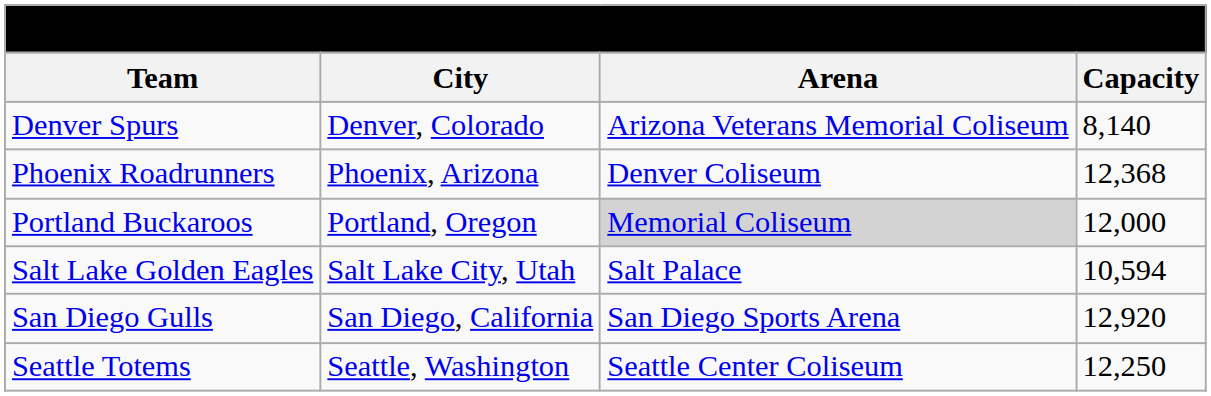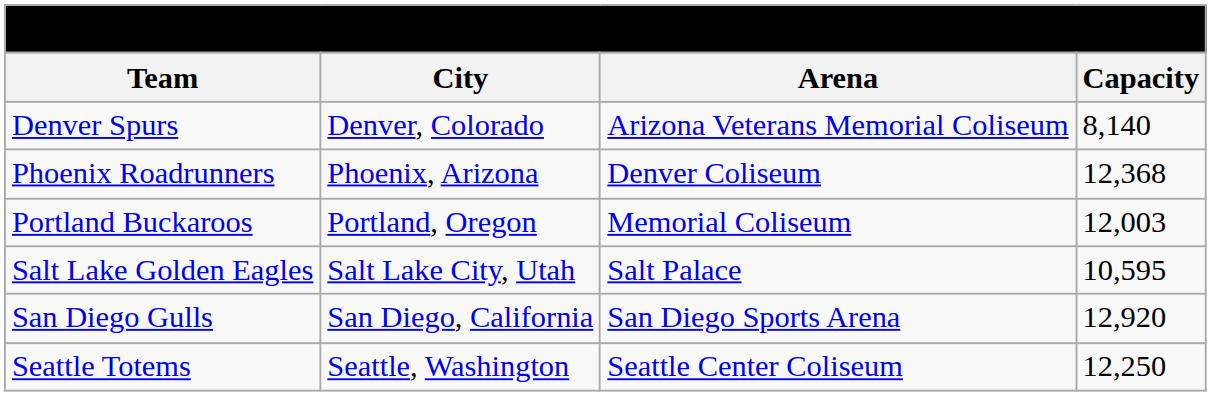Portland Buckaroos | Arena: lightgrey background -> no background
Portland Buckaroos | Capacity: 12,000 -> 12,003
Salt Lake Golden Eagles | Capacity: 10,594 -> 10,595
